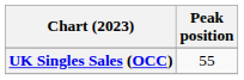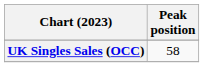UK Singles Sales (OCC) | Peak position: 55 -> 58
